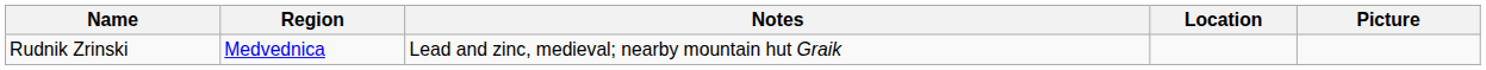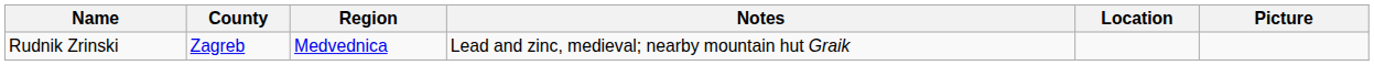+ column: County | Zagreb
